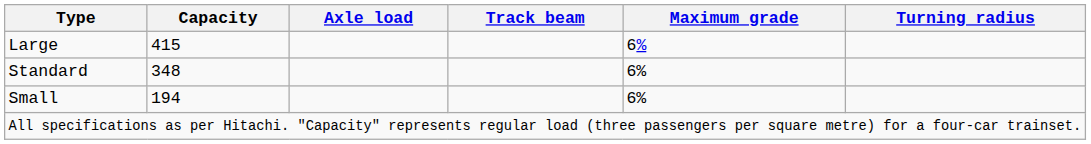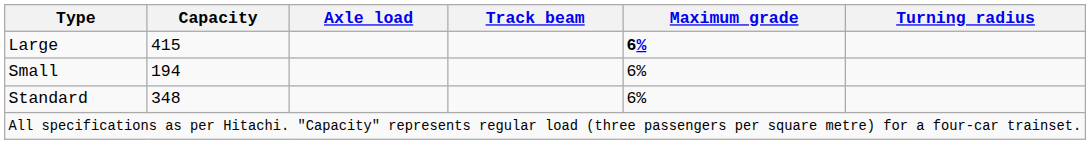Large | Maximum grade: normal -> bold
rows swapped: Standard <-> Small
